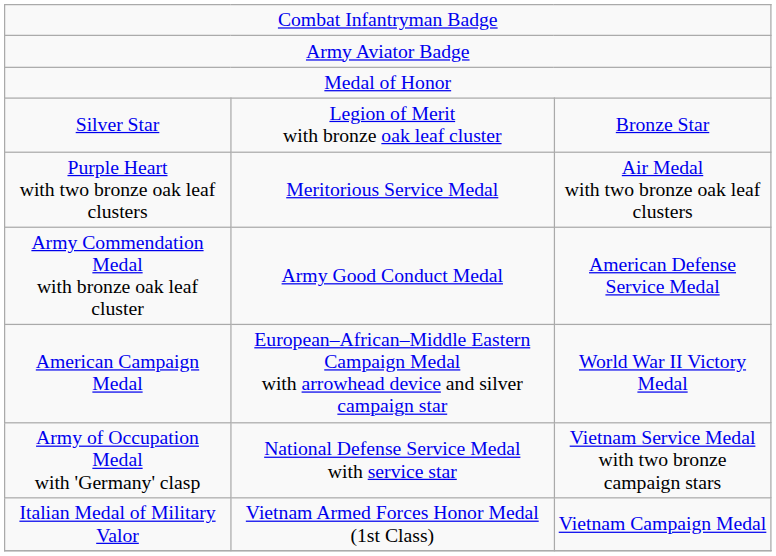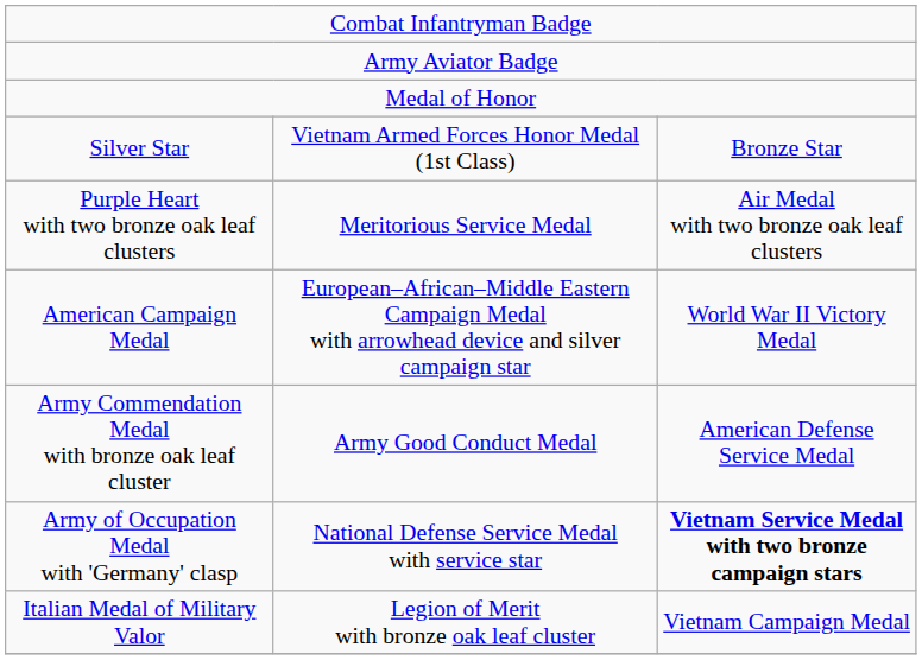Silver Star | column 2: Legion of Merit with bronze oak leaf cluster -> Vietnam Armed Forces Honor Medal (1st Class)
rows swapped: Army Commendation Medal with bronze oak leaf cluster <-> American Campaign Medal
Army of Occupation Medal with 'Germany' clasp | column 3: normal -> bold
Italian Medal of Military Valor | column 2: Vietnam Armed Forces Honor Medal (1st Class) -> Legion of Merit with bronze oak leaf cluster
